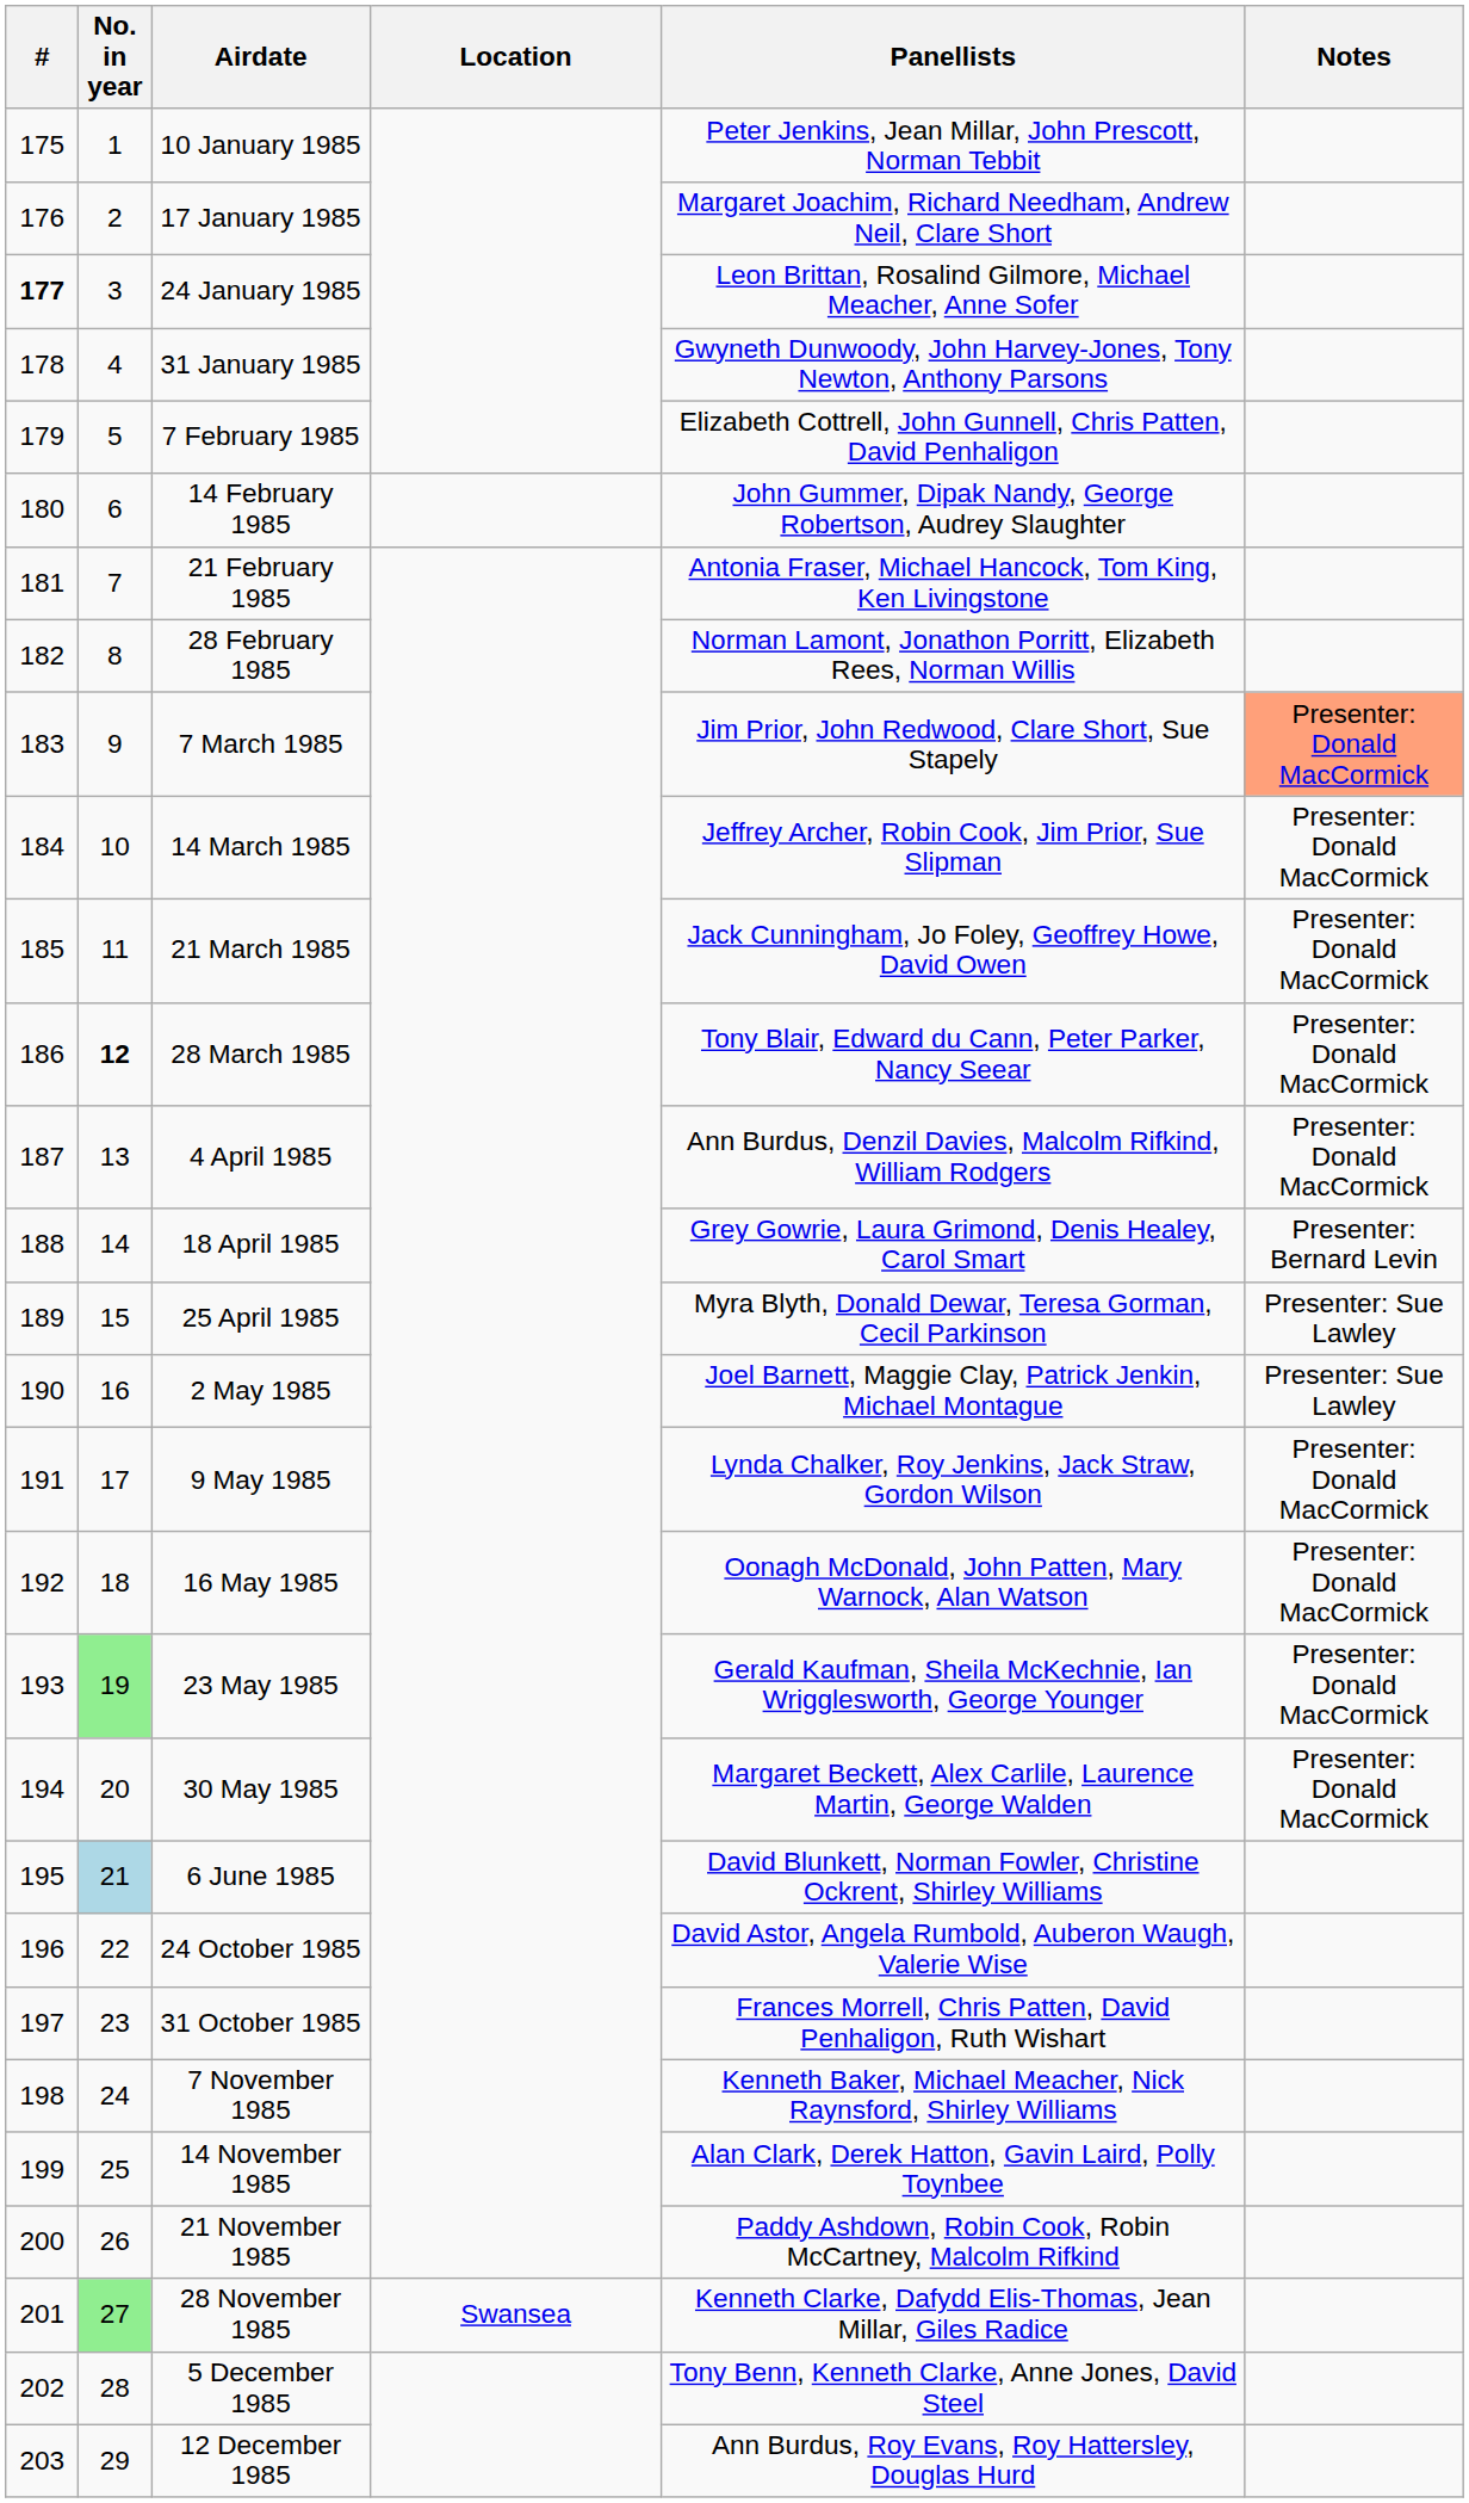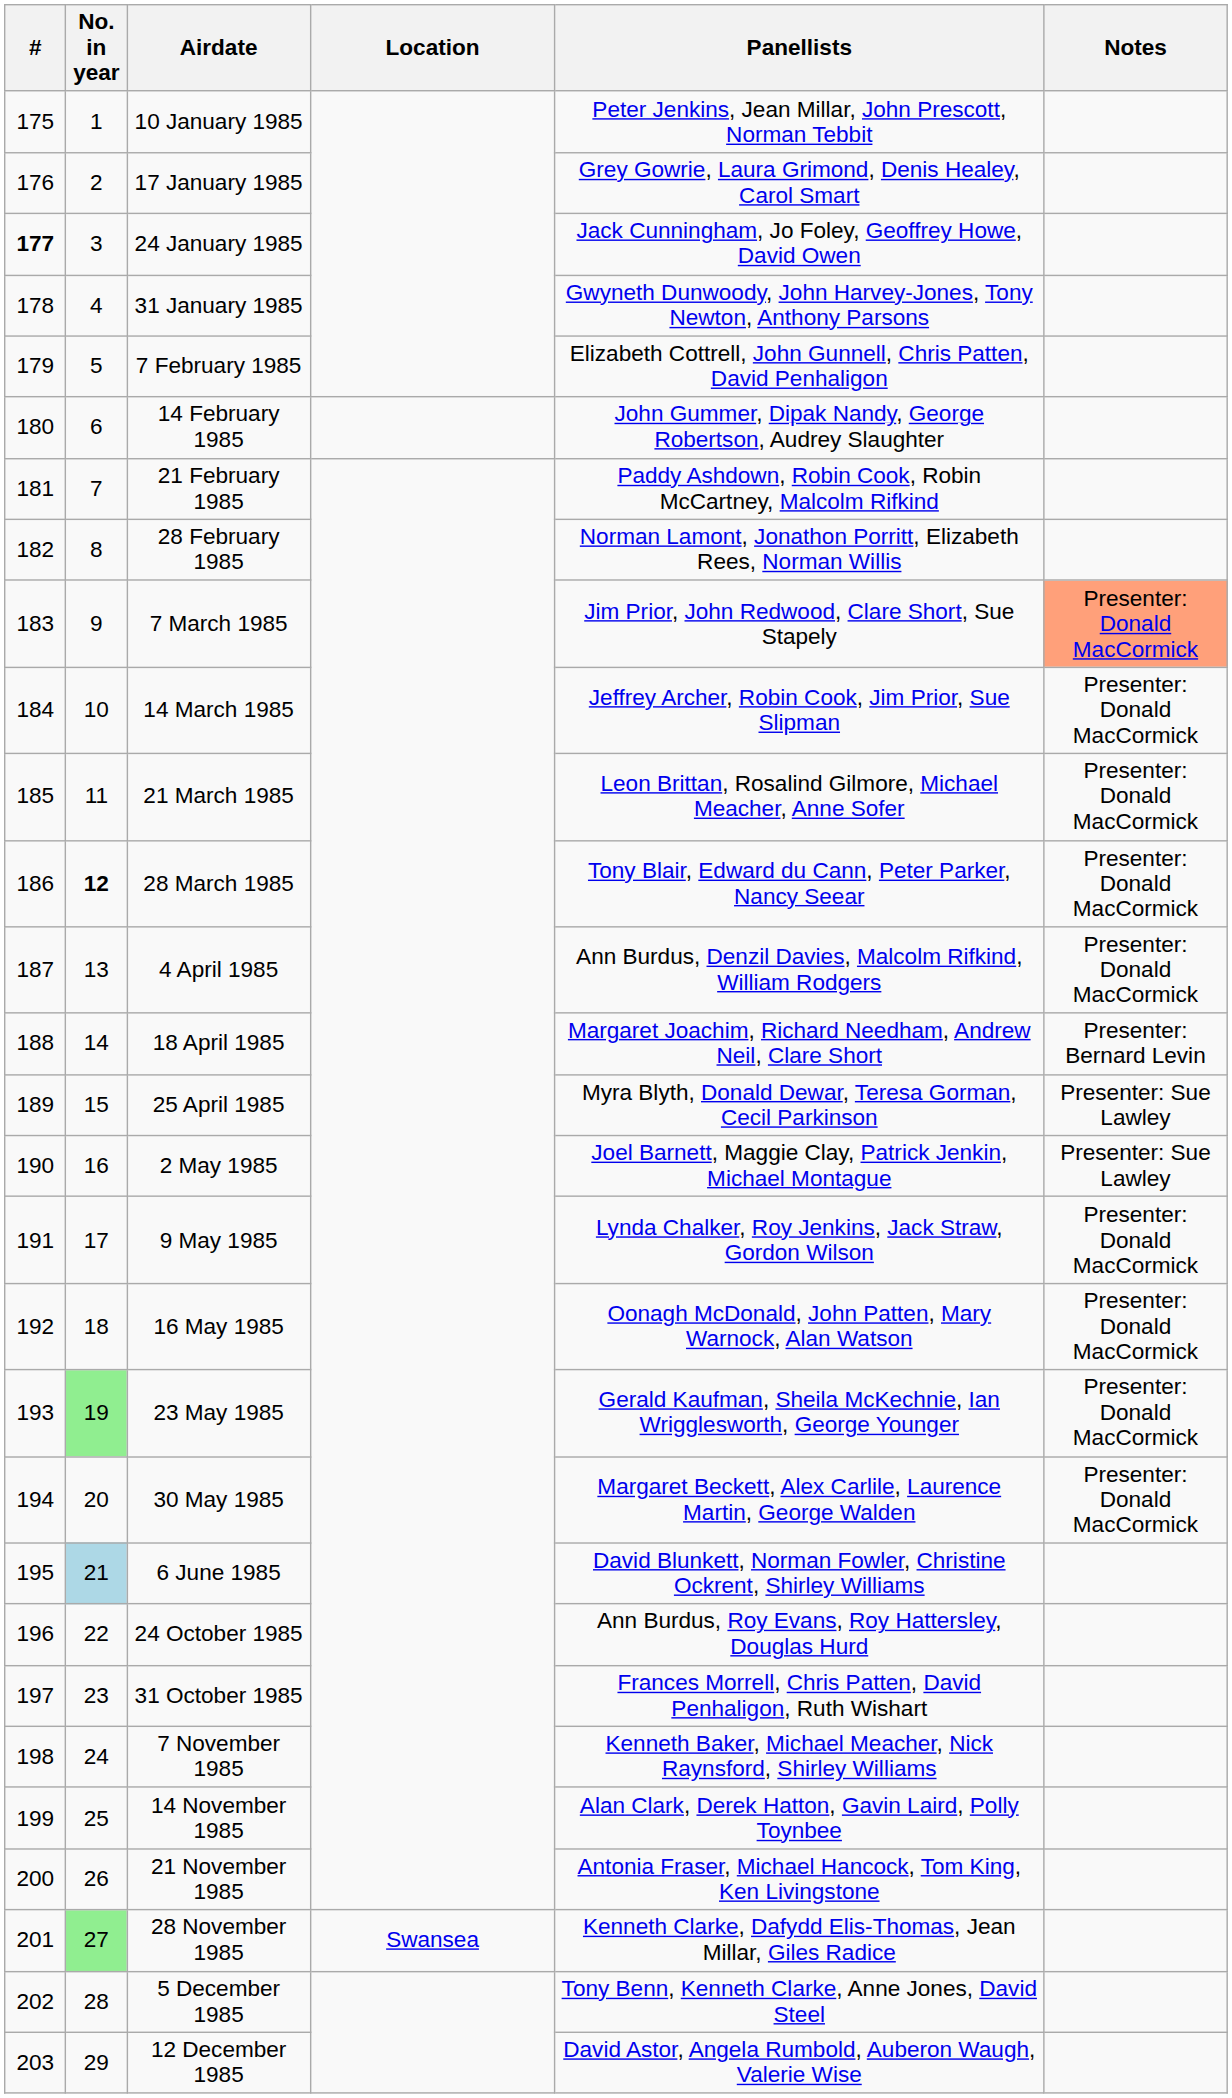17 January 1985 | Panellists: Margaret Joachim, Richard Needham, Andrew Neil, Clare Short -> Grey Gowrie, Laura Grimond, Denis Healey, Carol Smart
24 January 1985 | Panellists: Leon Brittan, Rosalind Gilmore, Michael Meacher, Anne Sofer -> Jack Cunningham, Jo Foley, Geoffrey Howe, David Owen
21 February 1985 | Panellists: Antonia Fraser, Michael Hancock, Tom King, Ken Livingstone -> Paddy Ashdown, Robin Cook, Robin McCartney, Malcolm Rifkind
21 March 1985 | Panellists: Jack Cunningham, Jo Foley, Geoffrey Howe, David Owen -> Leon Brittan, Rosalind Gilmore, Michael Meacher, Anne Sofer
18 April 1985 | Panellists: Grey Gowrie, Laura Grimond, Denis Healey, Carol Smart -> Margaret Joachim, Richard Needham, Andrew Neil, Clare Short
24 October 1985 | Panellists: David Astor, Angela Rumbold, Auberon Waugh, Valerie Wise -> Ann Burdus, Roy Evans, Roy Hattersley, Douglas Hurd
21 November 1985 | Panellists: Paddy Ashdown, Robin Cook, Robin McCartney, Malcolm Rifkind -> Antonia Fraser, Michael Hancock, Tom King, Ken Livingstone
12 December 1985 | Panellists: Ann Burdus, Roy Evans, Roy Hattersley, Douglas Hurd -> David Astor, Angela Rumbold, Auberon Waugh, Valerie Wise
